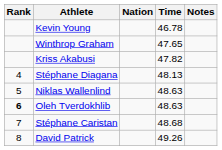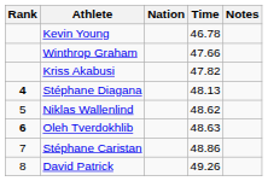Winthrop Graham | Time: 47.65 -> 47.66
Stéphane Diagana | Rank: normal -> bold
Niklas Wallenlind | Time: 48.63 -> 48.62
Stéphane Caristan | Time: 48.68 -> 48.86
